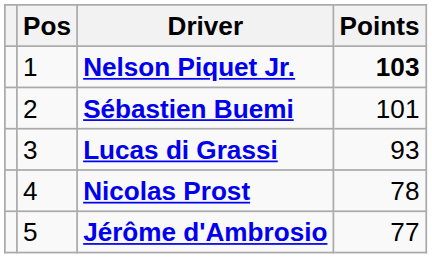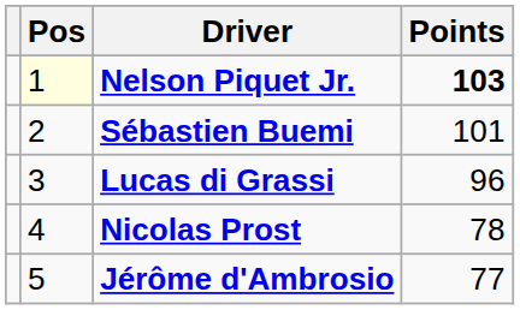Nelson Piquet Jr. | Pos: no background -> lightyellow background
Lucas di Grassi | Points: 93 -> 96
